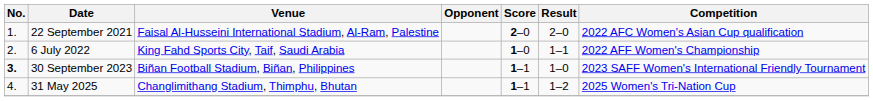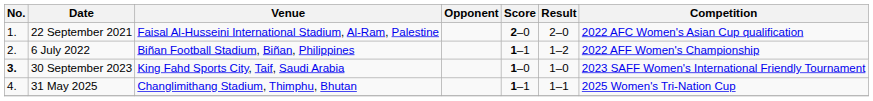6 July 2022 | Venue: King Fahd Sports City, Taif, Saudi Arabia -> Biñan Football Stadium, Biñan, Philippines
6 July 2022 | Score: 1–0 -> 1–1
6 July 2022 | Result: 1–1 -> 1–2
30 September 2023 | Venue: Biñan Football Stadium, Biñan, Philippines -> King Fahd Sports City, Taif, Saudi Arabia
30 September 2023 | Score: 1–1 -> 1–0
31 May 2025 | Result: 1–2 -> 1–1
